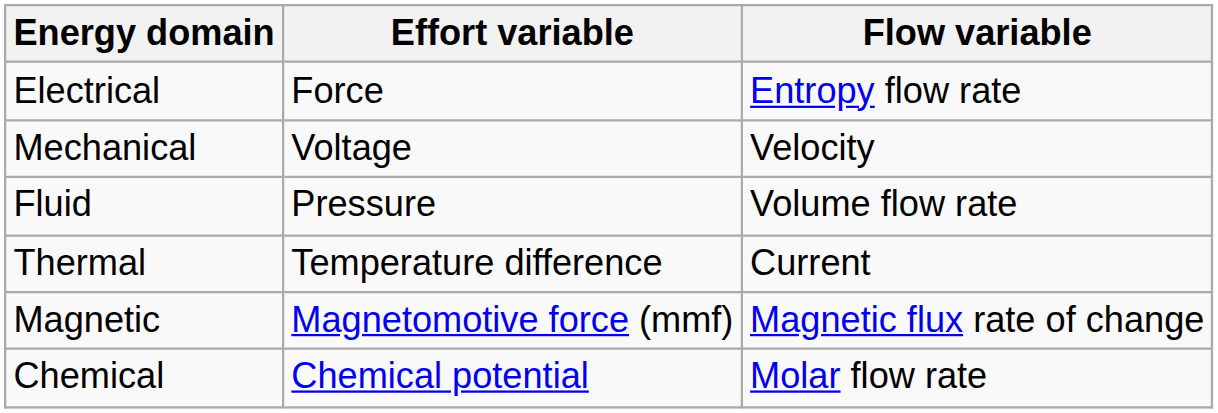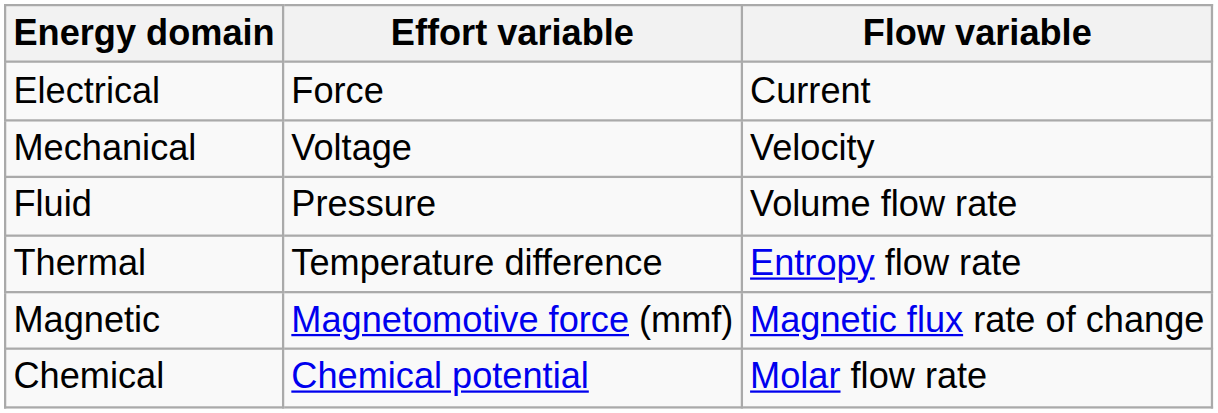Electrical | Flow variable: Entropy flow rate -> Current
Thermal | Flow variable: Current -> Entropy flow rate
